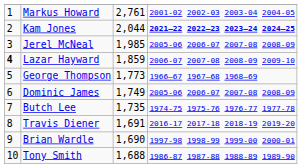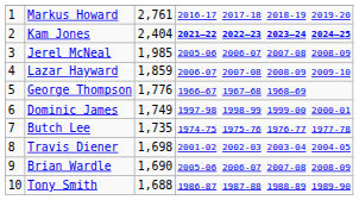Markus Howard | column 4: 2001-02 2002-03 2003-04 2004-05 -> 2016-17 2017-18 2018-19 2019-20
Kam Jones | column 3: 2,044 -> 2,404
Lazar Hayward | column 1: bold -> normal
George Thompson | column 3: 1,773 -> 1,776
Dominic James | column 4: 2005-06 2006-07 2007-08 2008-09 -> 1997-98 1998-99 1999-00 2000-01
Travis Diener | column 3: 1,691 -> 1,698
Travis Diener | column 4: 2016-17 2017-18 2018-19 2019-20 -> 2001-02 2002-03 2003-04 2004-05
Brian Wardle | column 4: 1997-98 1998-99 1999-00 2000-01 -> 2005-06 2006-07 2007-08 2008-09
